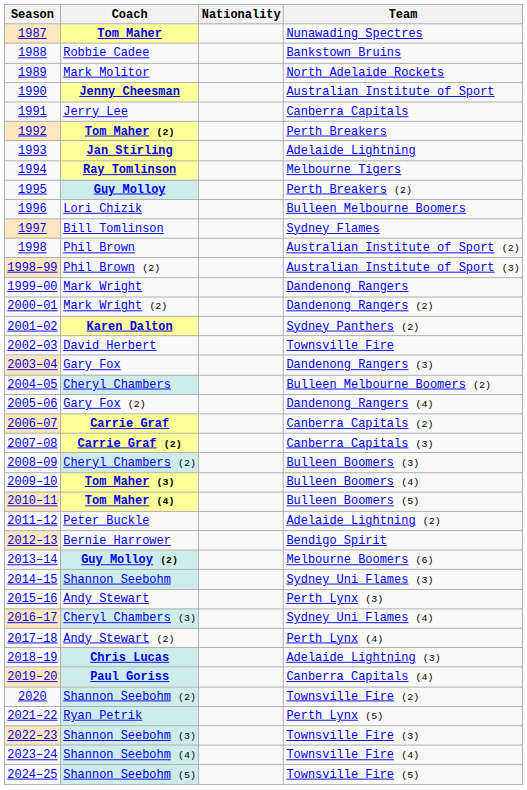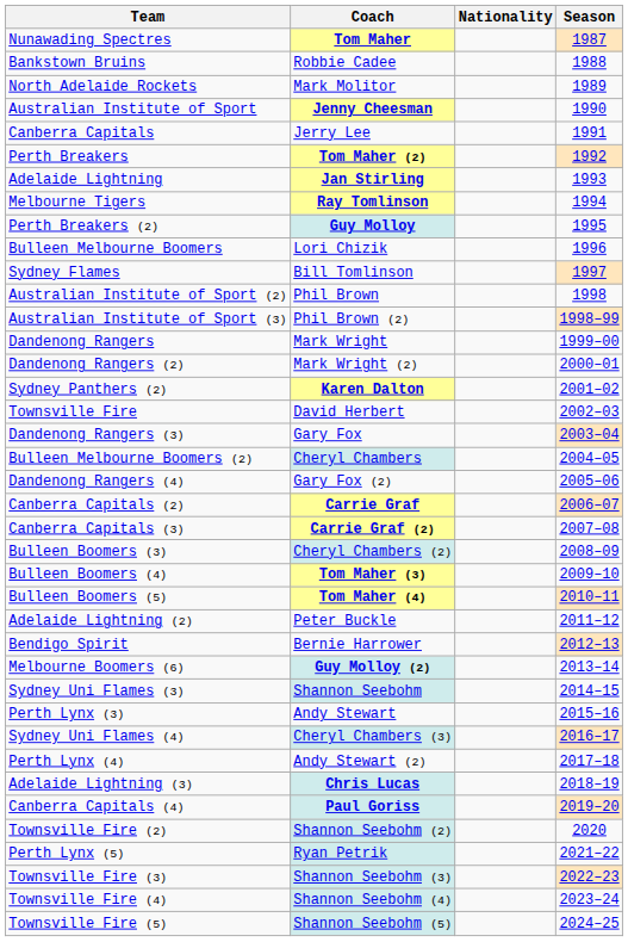columns swapped: Season <-> Team
